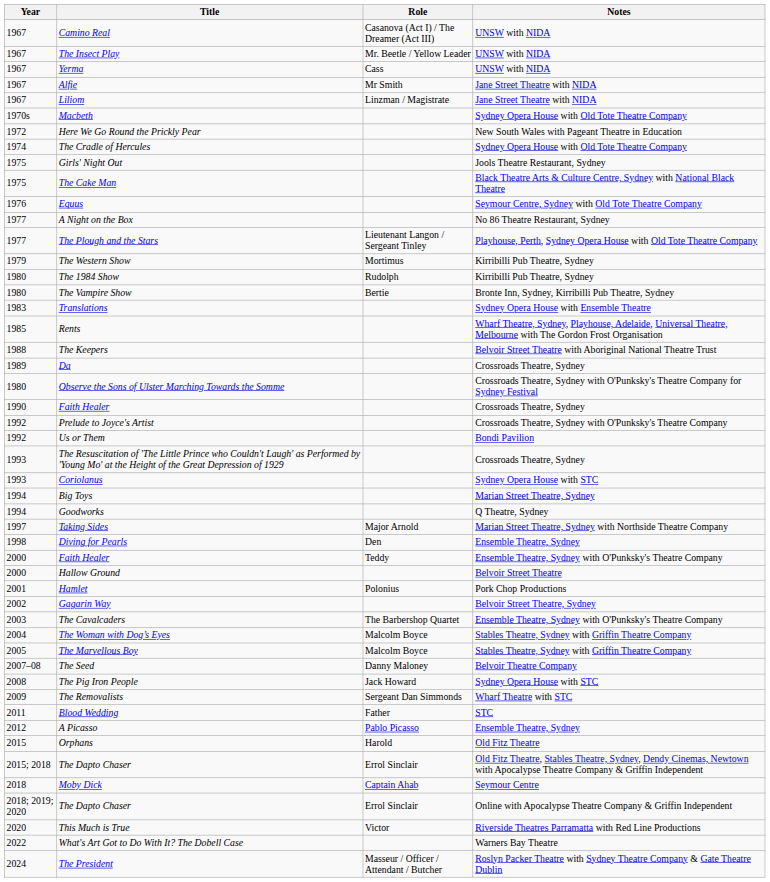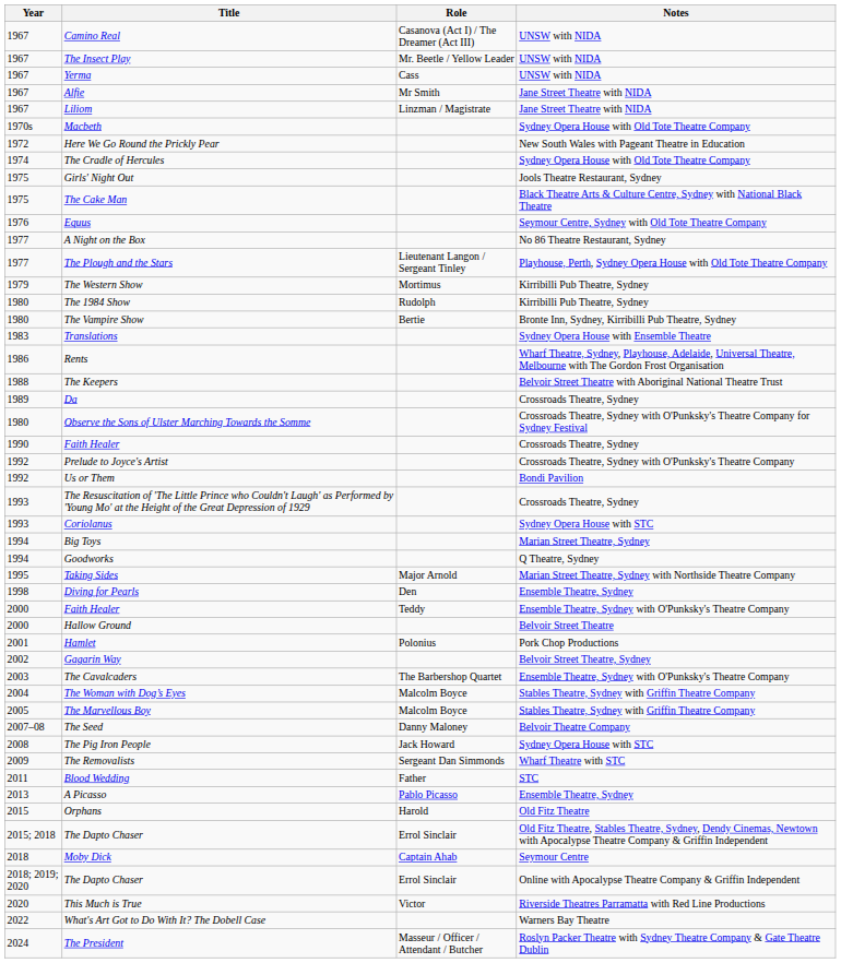Rents | Year: 1985 -> 1986
Taking Sides | Year: 1997 -> 1995
A Picasso | Year: 2012 -> 2013
